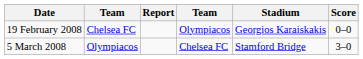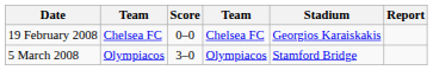columns swapped: Score <-> Report
19 February 2008 | column 4: Olympiacos -> Chelsea FC
5 March 2008 | column 4: Chelsea FC -> Olympiacos
